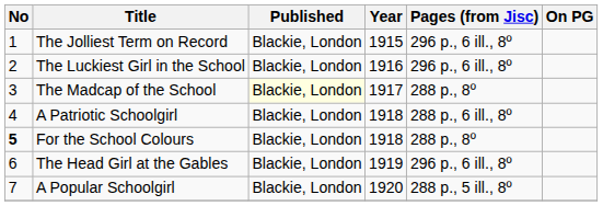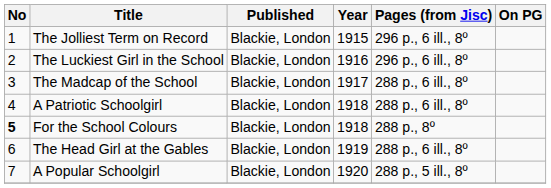The Madcap of the School | Published: lightyellow background -> no background
The Madcap of the School | Pages (from Jisc): 288 p., 8º -> 288 p., 6 ill., 8º
The Head Girl at the Gables | Pages (from Jisc): 296 p., 6 ill., 8º -> 288 p., 6 ill., 8º
